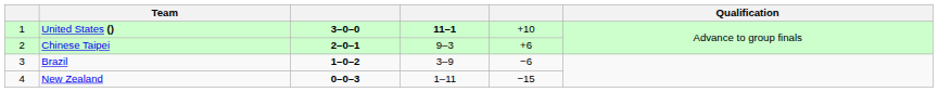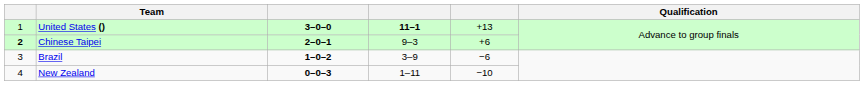United States () | column 5: +10 -> +13
Chinese Taipei | column 1: normal -> bold
New Zealand | column 5: −15 -> −10
